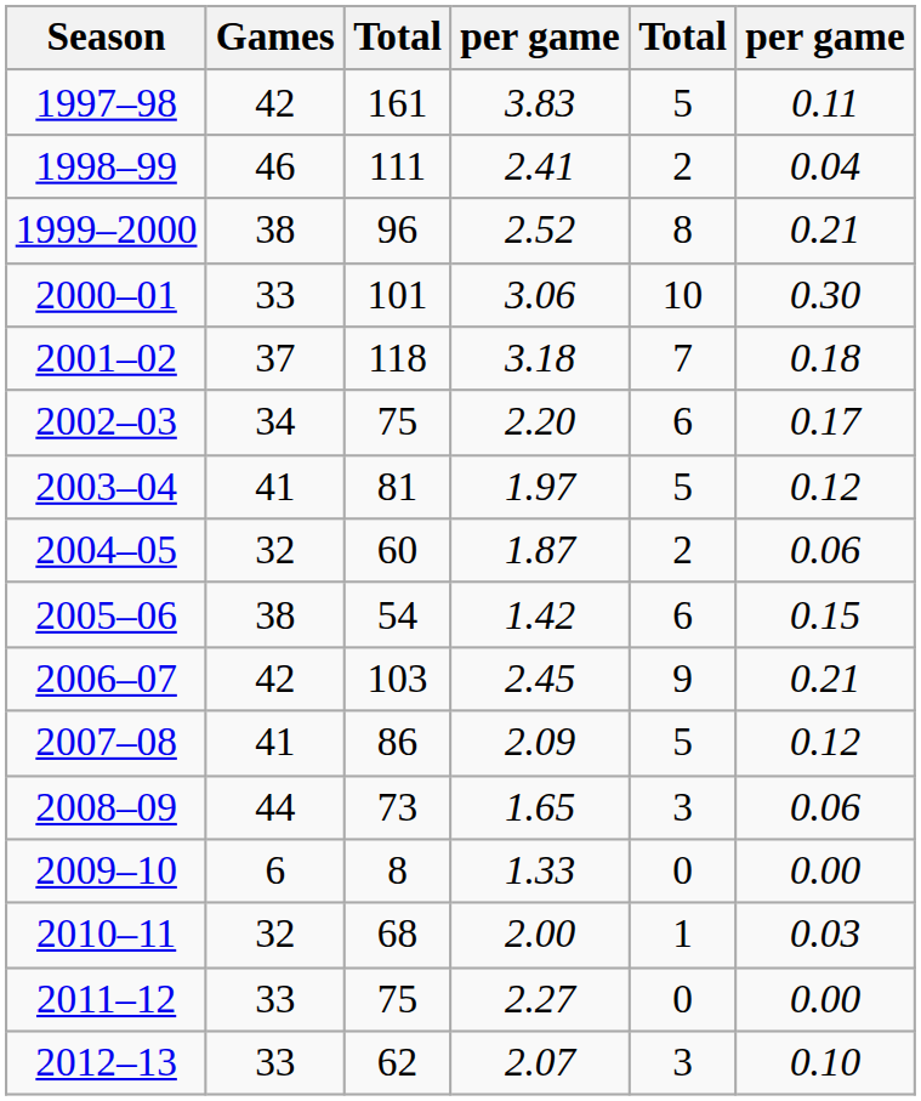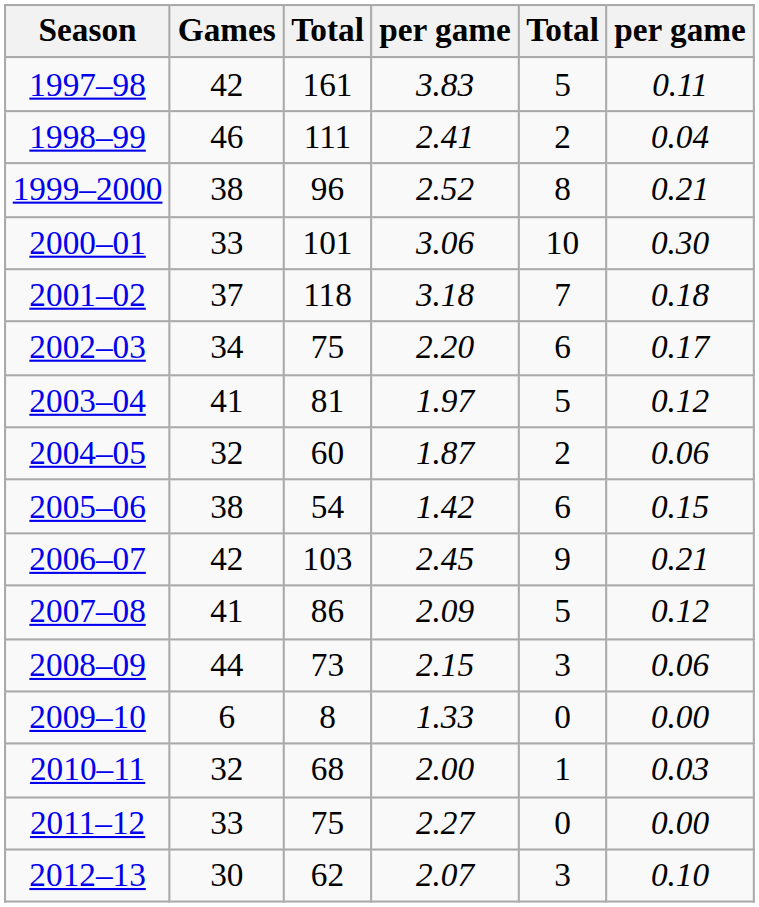2008–09 | column 4: 1.65 -> 2.15
2012–13 | Games: 33 -> 30
